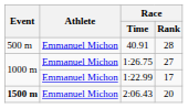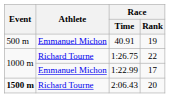40.91 | Race / Rank: 28 -> 19
1:26.75 | Athlete: Emmanuel Michon -> Richard Tourne
1:26.75 | Race / Rank: 27 -> 22
2:06.43 | Athlete: Emmanuel Michon -> Richard Tourne
